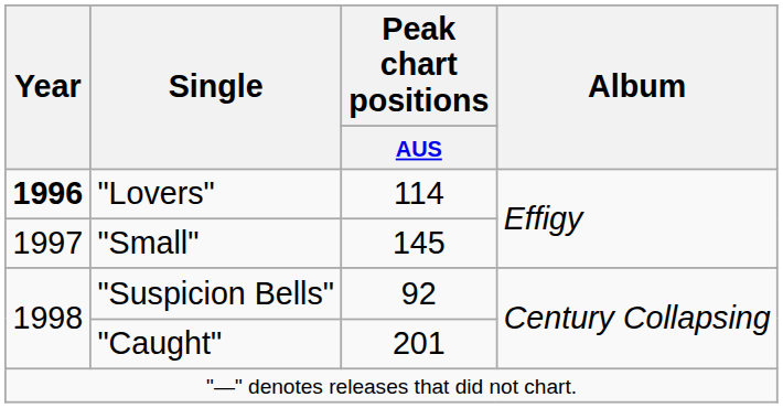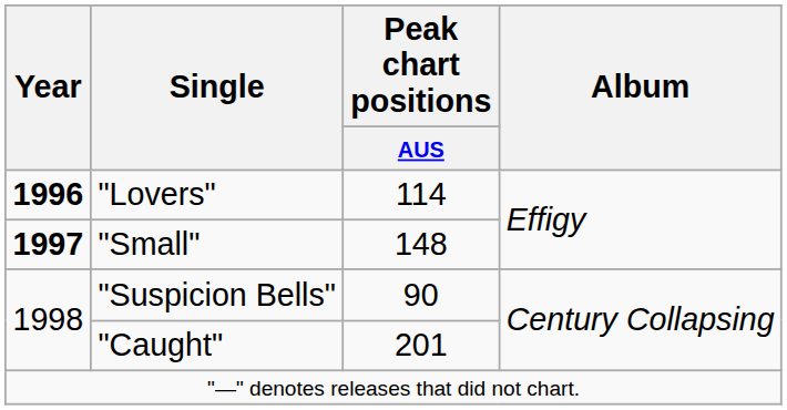"Small" | Year: normal -> bold
"Small" | Peak chart positions / AUS: 145 -> 148
"Suspicion Bells" | Peak chart positions / AUS: 92 -> 90
